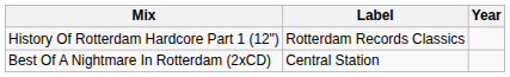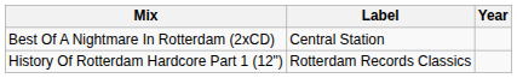rows swapped: Best Of A Nightmare In Rotterdam (2xCD) <-> History Of Rotterdam Hardcore Part 1 (12")
